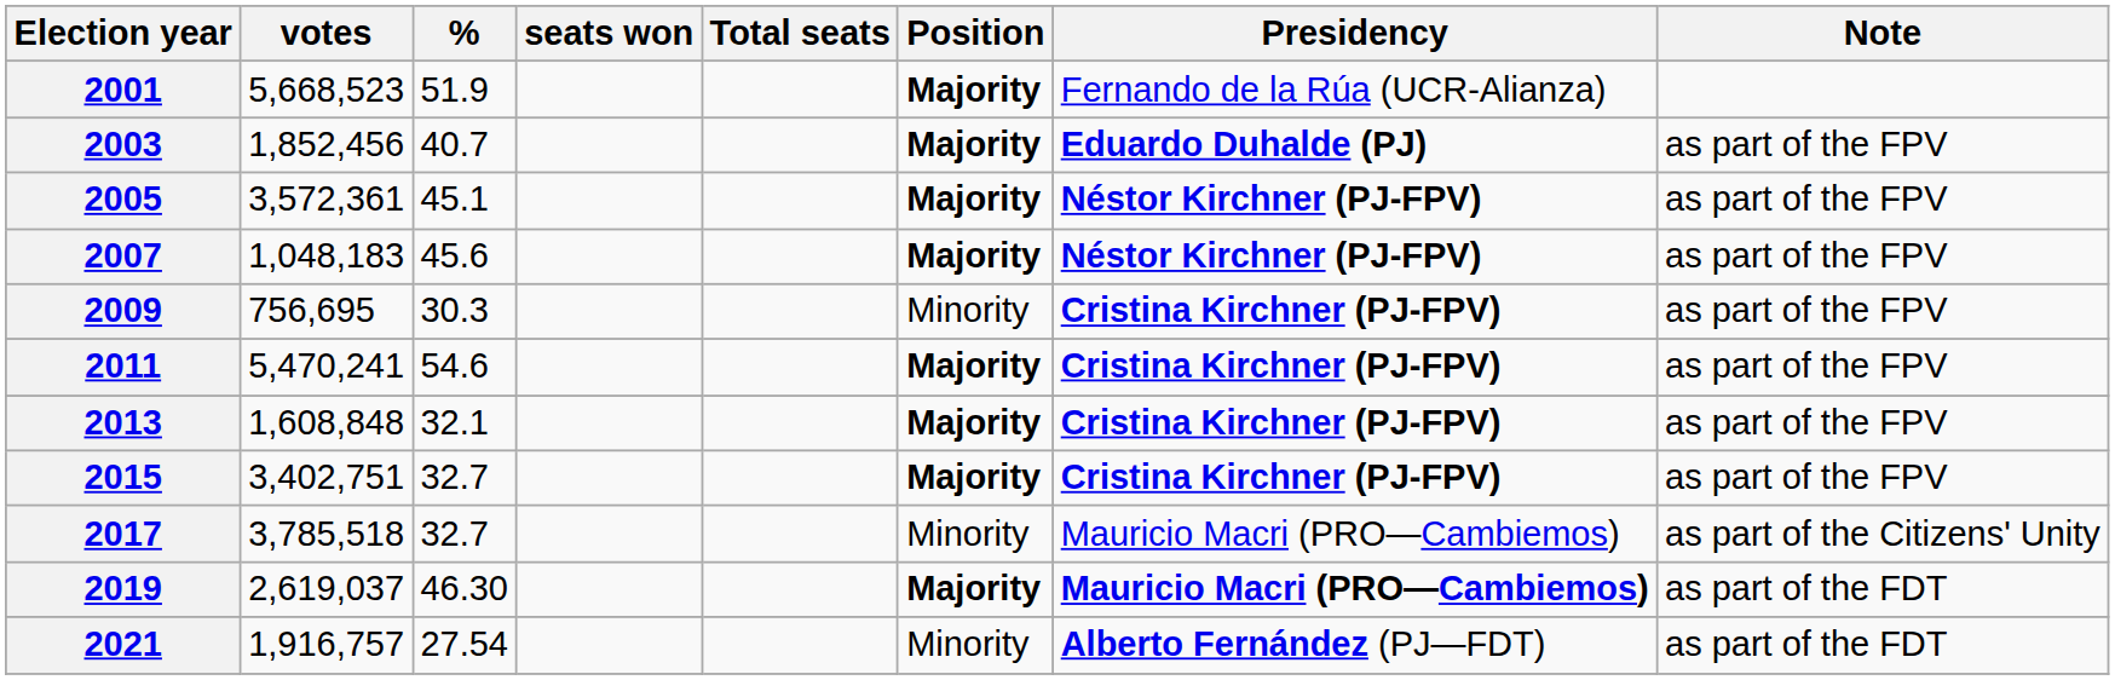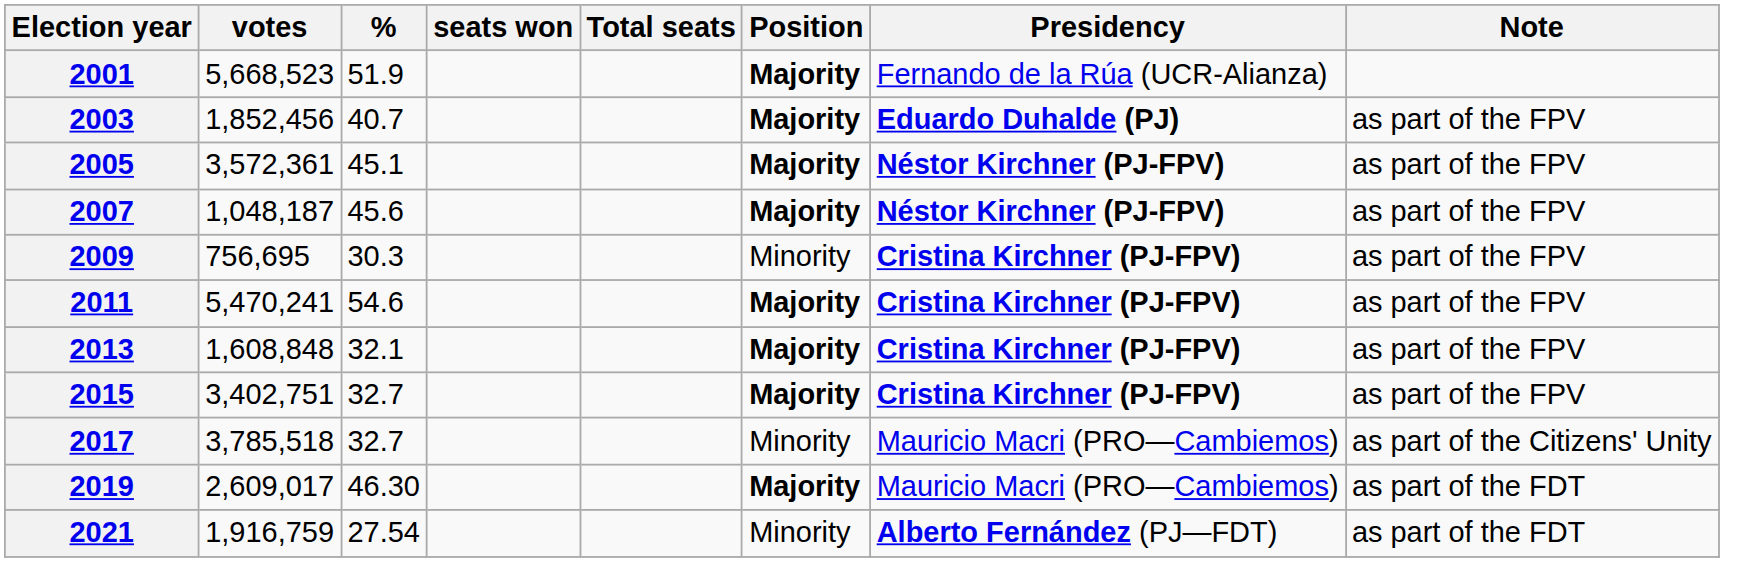2007 | votes: 1,048,183 -> 1,048,187
2019 | votes: 2,619,037 -> 2,609,017
2019 | Presidency: bold -> normal
2021 | votes: 1,916,757 -> 1,916,759
